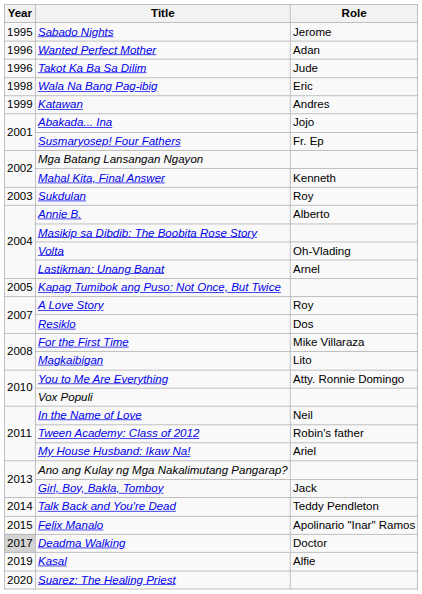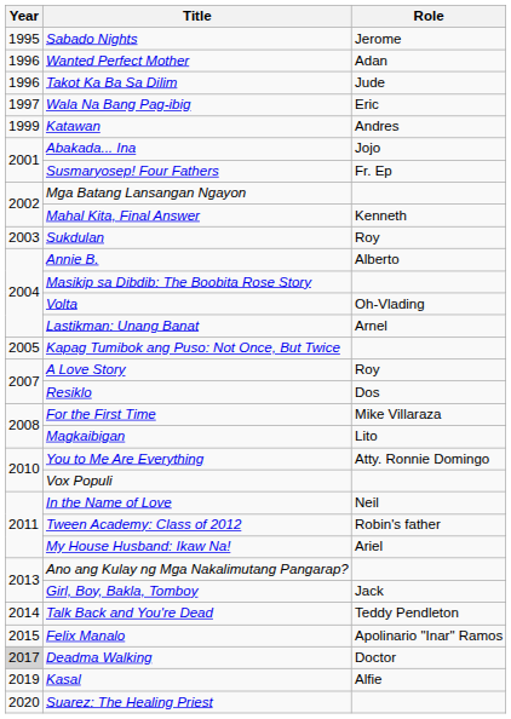Wala Na Bang Pag-ibig | Year: 1998 -> 1997
